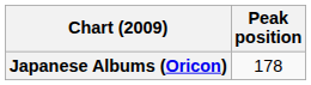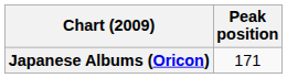Japanese Albums (Oricon) | Peak position: 178 -> 171
